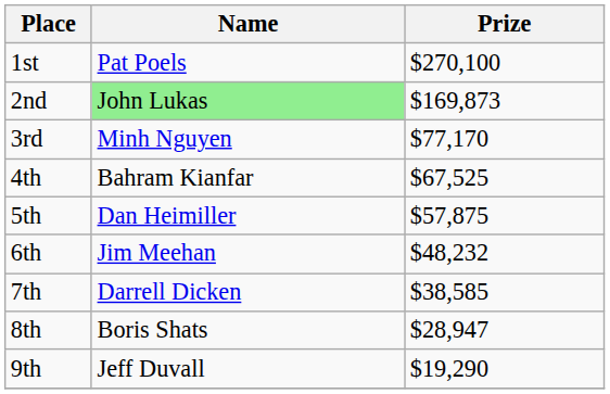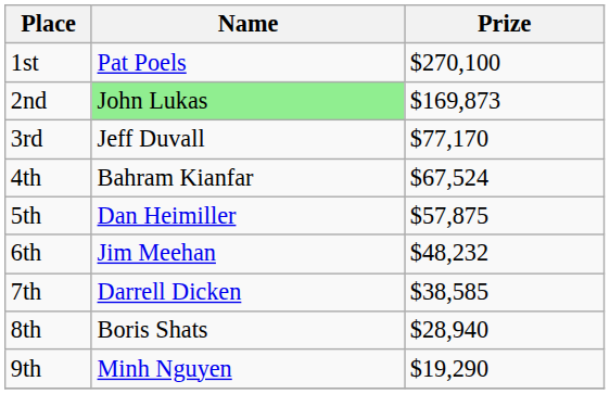3rd | Name: Minh Nguyen -> Jeff Duvall
4th | Prize: $67,525 -> $67,524
8th | Prize: $28,947 -> $28,940
9th | Name: Jeff Duvall -> Minh Nguyen
